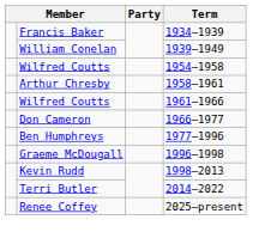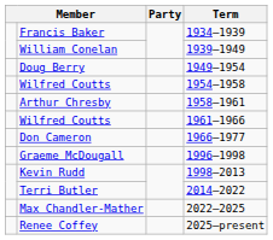+ row: Doug Berry | 1949–1954
- row: Ben Humphreys | 1977–1996
+ row: Max Chandler-Mather | 2022–2025
